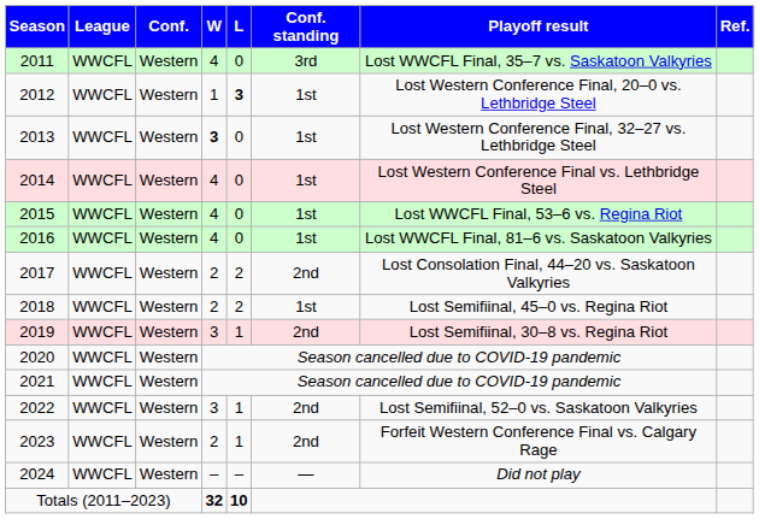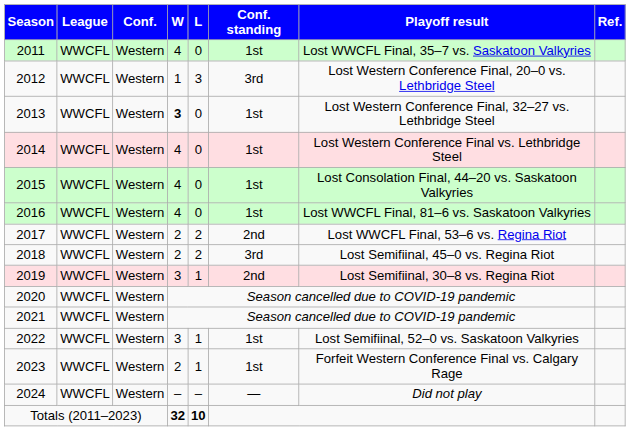2011 | Conf. standing: 3rd -> 1st
2012 | L: bold -> normal
2012 | Conf. standing: 1st -> 3rd
2015 | Playoff result: Lost WWCFL Final, 53–6 vs. Regina Riot -> Lost Consolation Final, 44–20 vs. Saskatoon Valkyries
2017 | Playoff result: Lost Consolation Final, 44–20 vs. Saskatoon Valkyries -> Lost WWCFL Final, 53–6 vs. Regina Riot
2018 | Conf. standing: 1st -> 3rd
2022 | Conf. standing: 2nd -> 1st
2023 | Conf. standing: 2nd -> 1st
